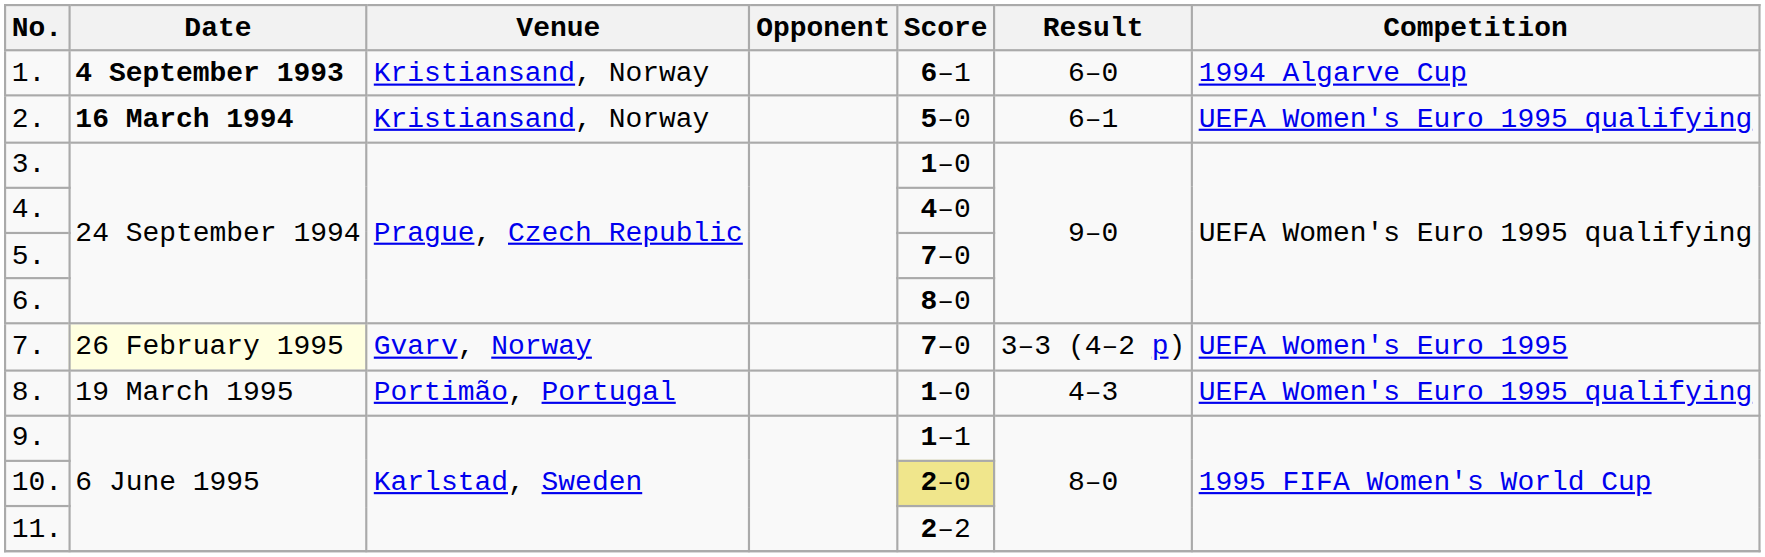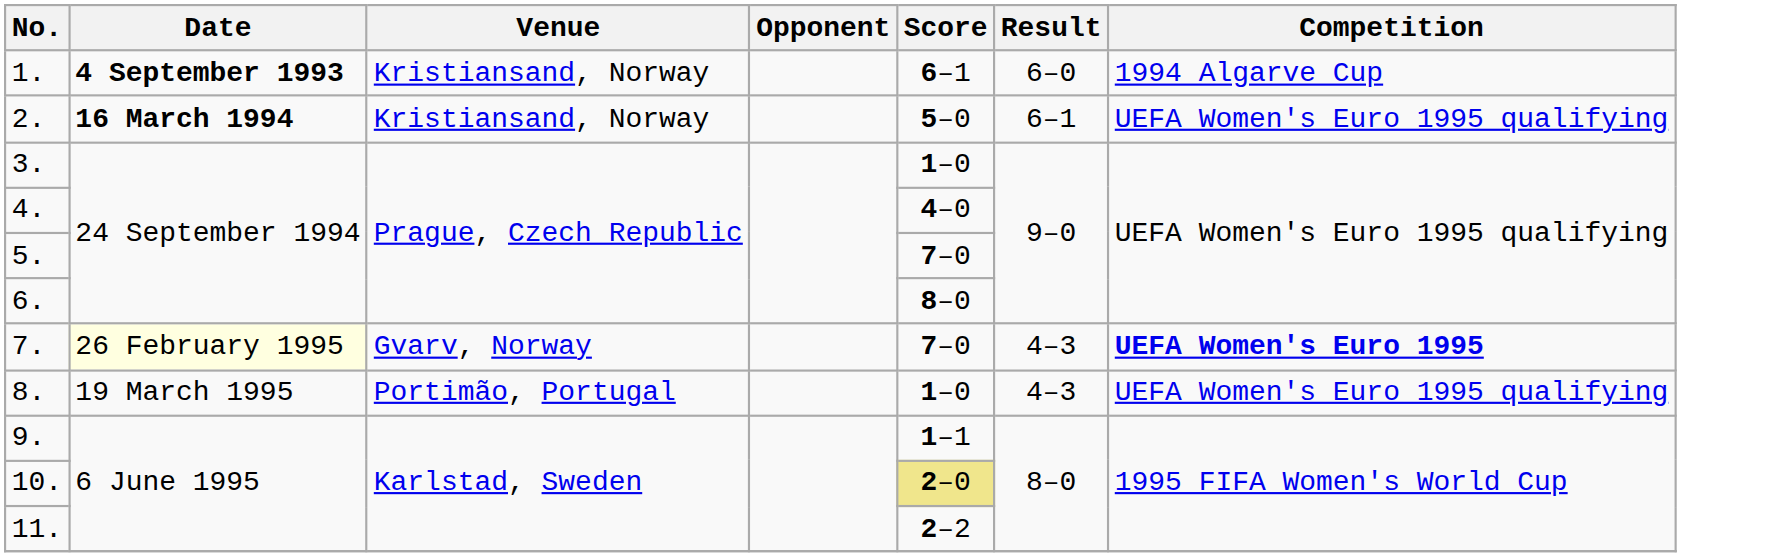7. | Result: 3–3 (4–2 p) -> 4–3
7. | Competition: normal -> bold
